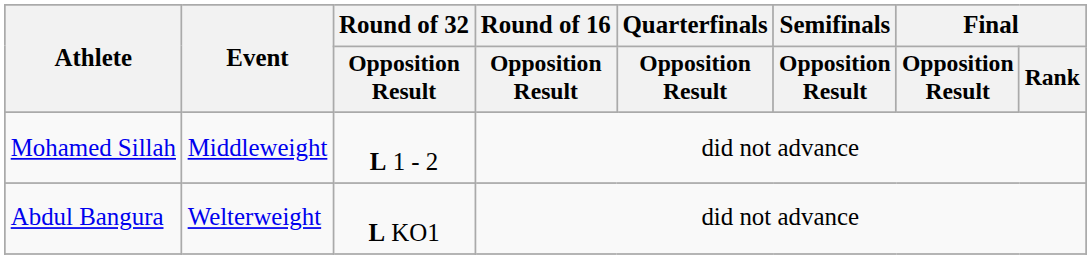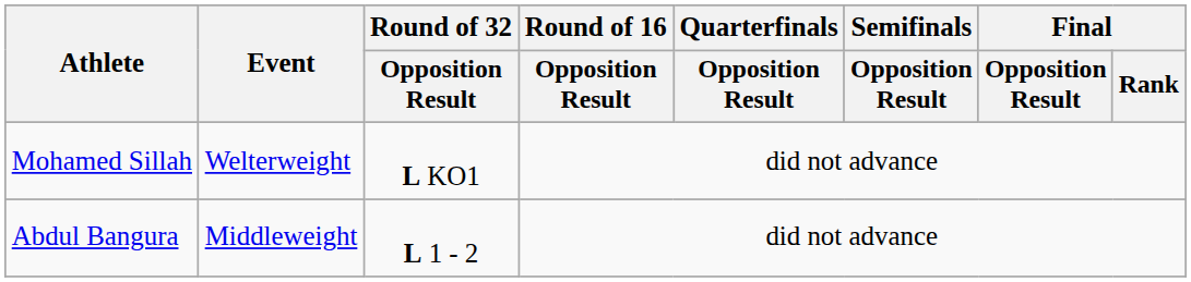Mohamed Sillah | Event: Middleweight -> Welterweight
Mohamed Sillah | Round of 32 / Opposition Result: L 1 - 2 -> L KO1
Abdul Bangura | Event: Welterweight -> Middleweight
Abdul Bangura | Round of 32 / Opposition Result: L KO1 -> L 1 - 2
